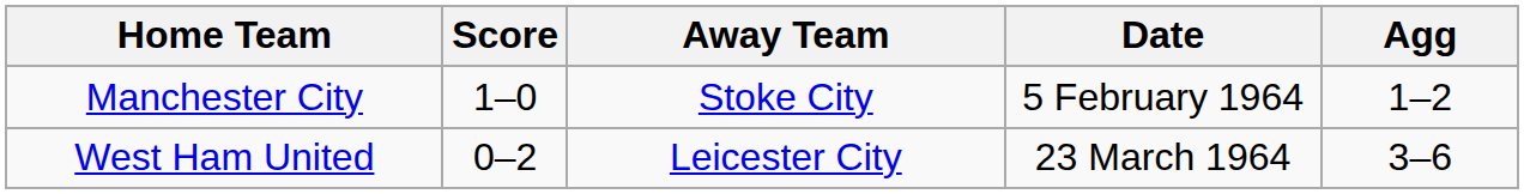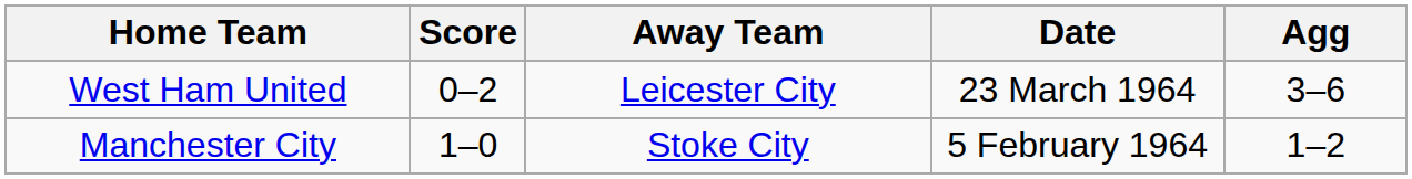rows swapped: Manchester City <-> West Ham United
